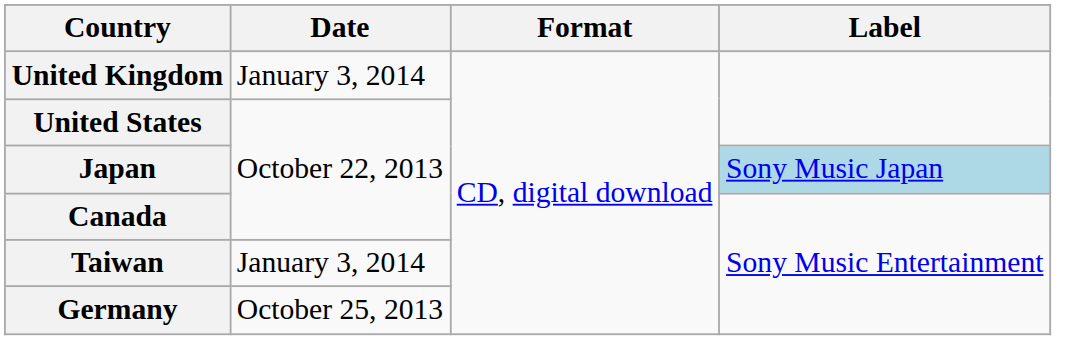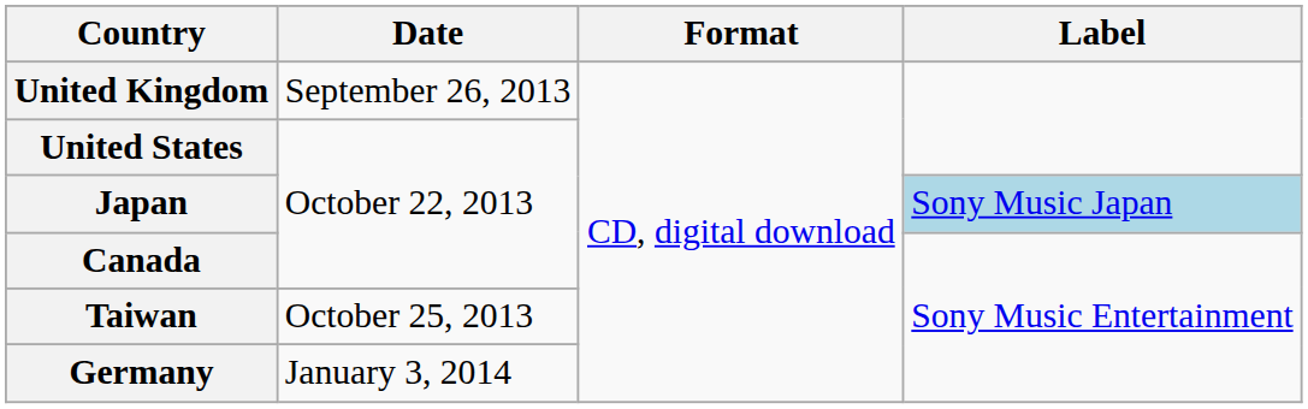United Kingdom | Date: January 3, 2014 -> September 26, 2013
Taiwan | Date: January 3, 2014 -> October 25, 2013
Germany | Date: October 25, 2013 -> January 3, 2014
